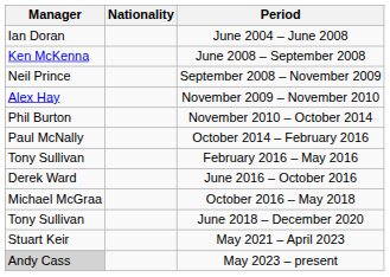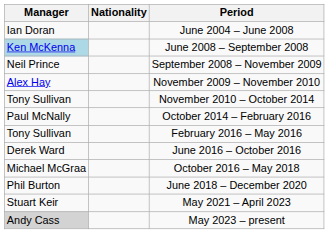June 2008 – September 2008 | Manager: no background -> lightblue background
November 2010 – October 2014 | Manager: Phil Burton -> Tony Sullivan
June 2018 – December 2020 | Manager: Tony Sullivan -> Phil Burton
